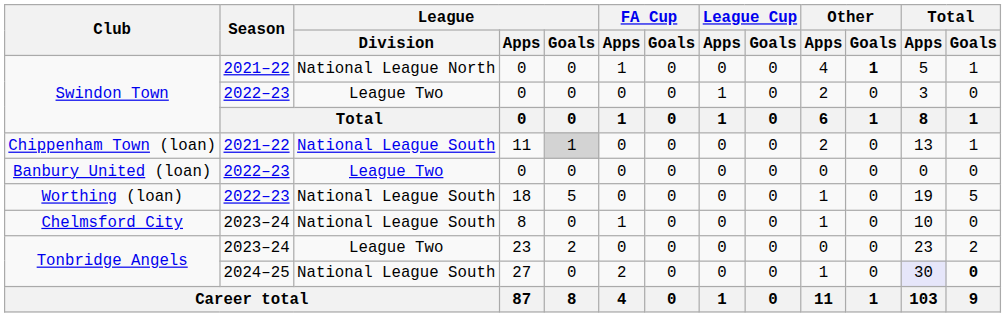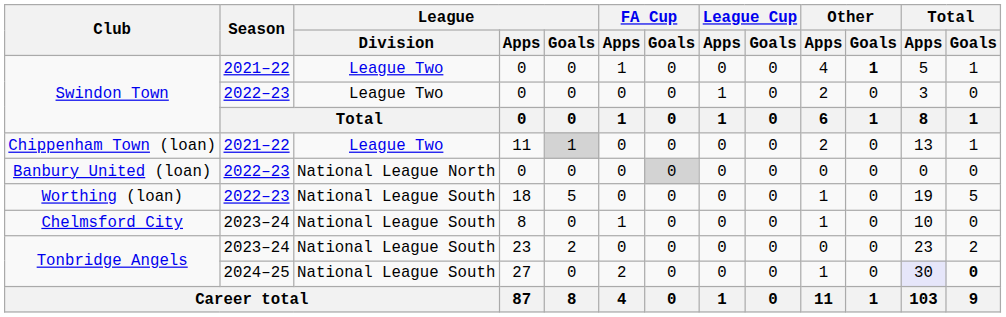Swindon Town / 2021–22 | League / Division: National League North -> League Two
Chippenham Town (loan) | League / Division: National League South -> League Two
Banbury United (loan) | League / Division: League Two -> National League North
Banbury United (loan) | FA Cup / Goals: no background -> lightgrey background
Tonbridge Angels / 2023–24 | League / Division: League Two -> National League South
